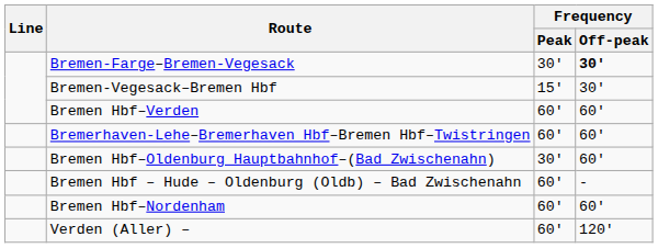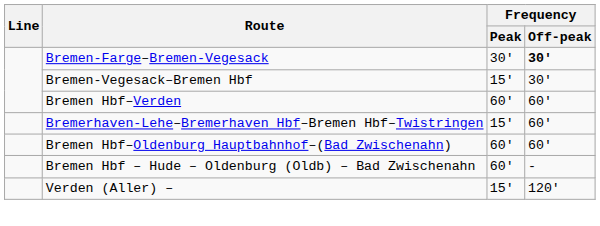Bremerhaven-Lehe–Bremerhaven Hbf–Bremen Hbf–Twistringen | Frequency / Peak: 60' -> 15'
Bremen Hbf–Oldenburg Hauptbahnhof–(Bad Zwischenahn) | Frequency / Peak: 30' -> 60'
- row: Bremen Hbf–Nordenham | 60' | 60'
Verden (Aller) – | Frequency / Peak: 60' -> 15'
